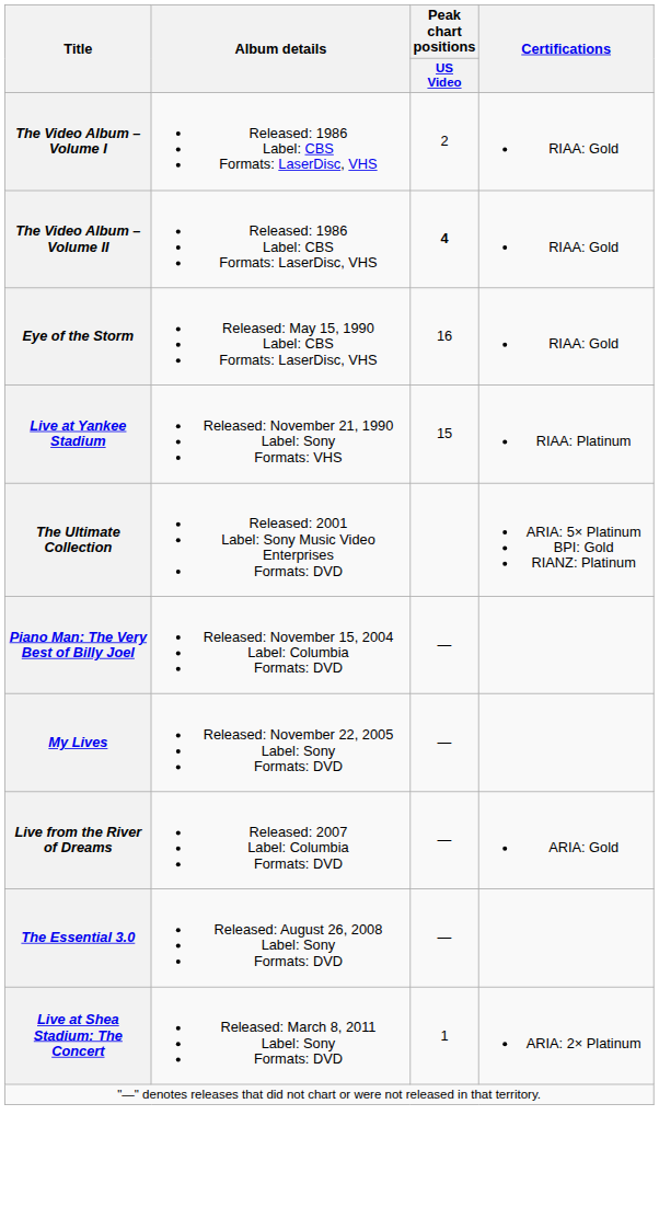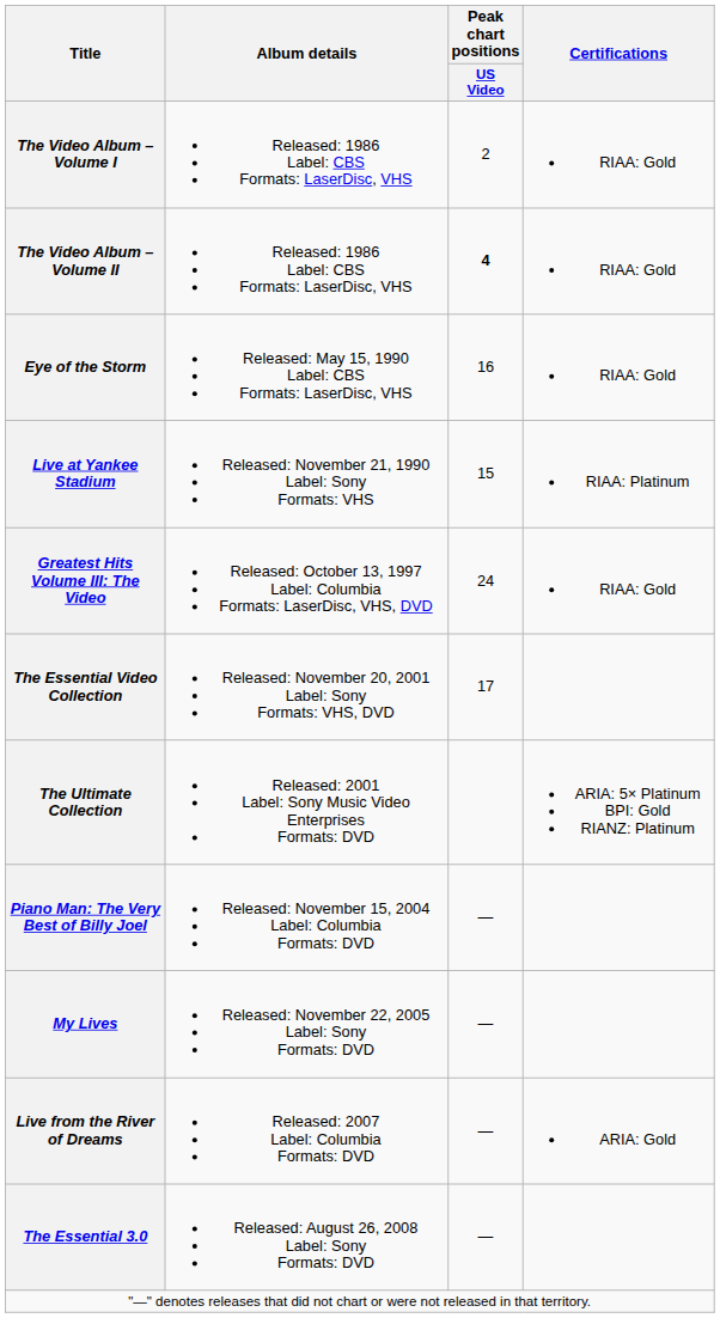+ row: Greatest Hits Volume III: The Video | Released: October 13, 1997 Label: Columbia Formats: LaserDisc, VHS, DVD | 24 | RIAA: Gold
+ row: The Essential Video Collection | Released: November 20, 2001 Label: Sony Formats: VHS, DVD | 17
- row: Live at Shea Stadium: The Concert | Released: March 8, 2011 Label: Sony Formats: DVD | 1 | ARIA: 2× Platinum
